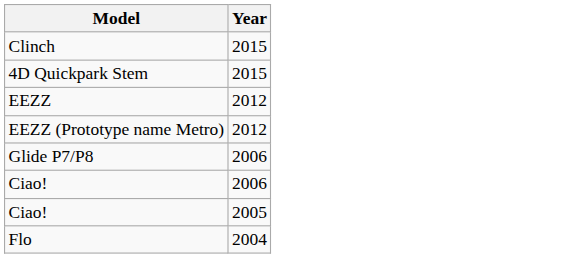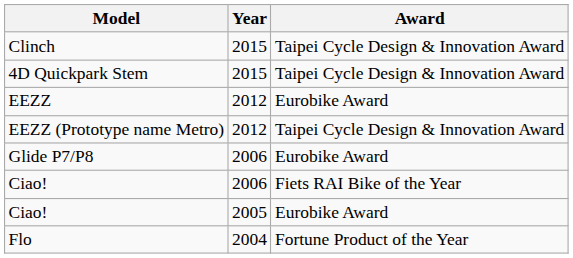+ column: Award | Taipei Cycle Design & Innovation Award | Taipei Cycle Design & Innovation Award | Eurobike Award | Taipei Cycle Design & Innovation Award | Eurobike Award | Fiets RAI Bike of the Year | Eurobike Award | Fortune Product of the Year
